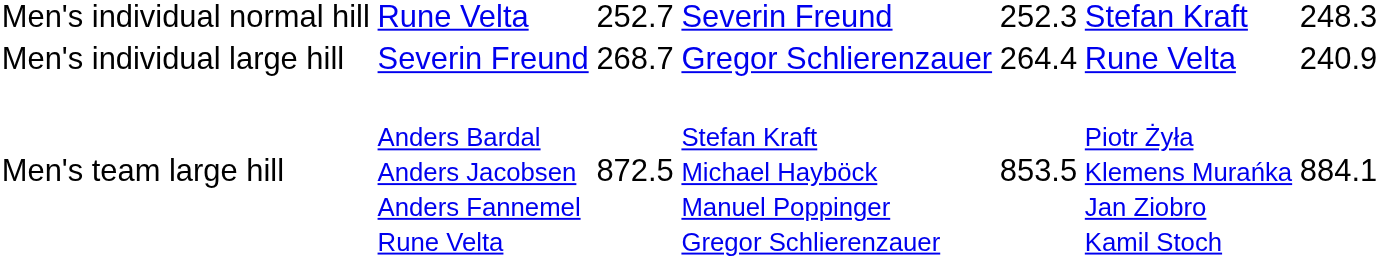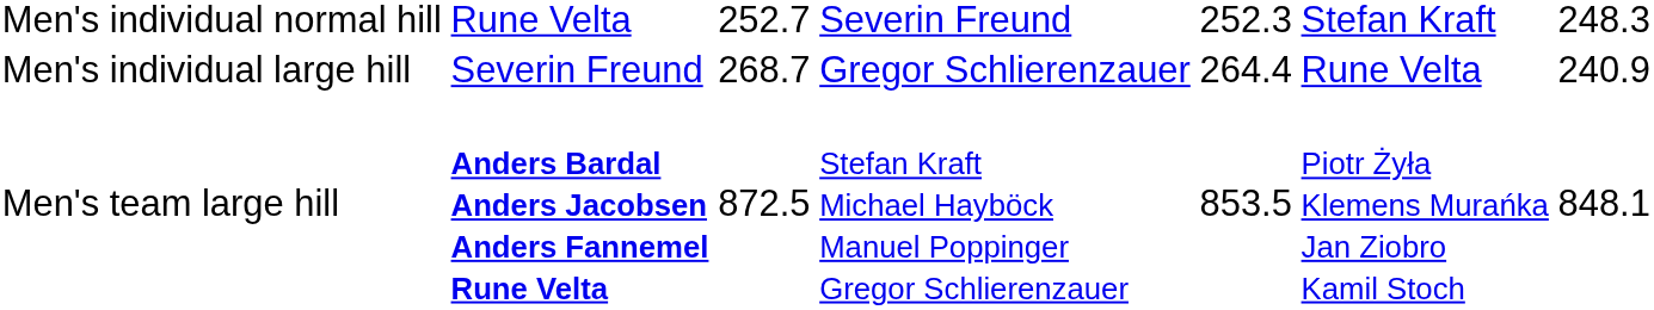Men's team large hill | column 2: normal -> bold
Men's team large hill | column 7: 884.1 -> 848.1
